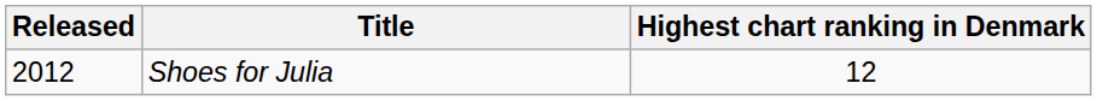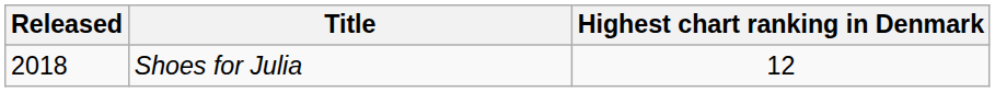Shoes for Julia | Released: 2012 -> 2018
